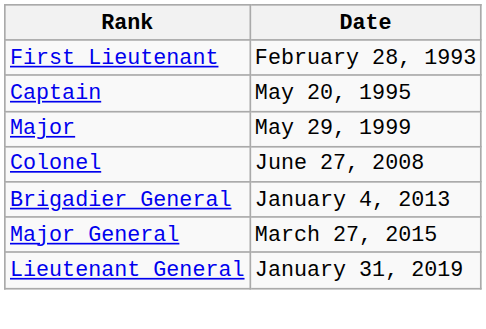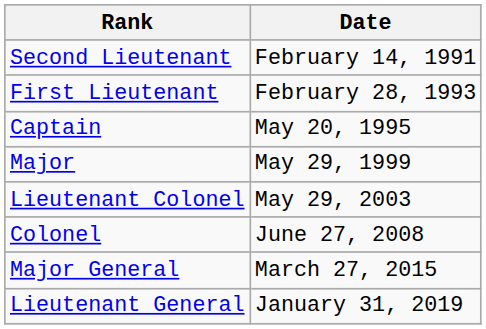+ row: Second Lieutenant | February 14, 1991
+ row: Lieutenant Colonel | May 29, 2003
- row: Brigadier General | January 4, 2013
